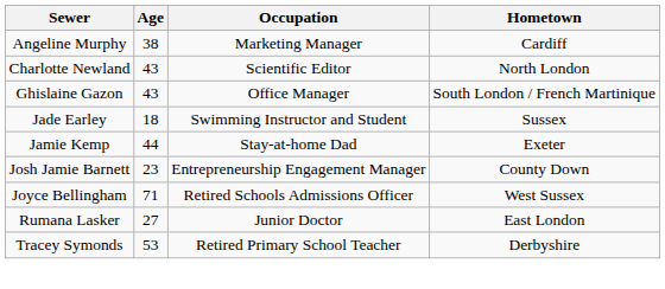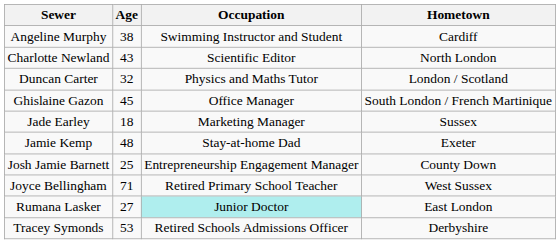Angeline Murphy | Occupation: Marketing Manager -> Swimming Instructor and Student
+ row: Duncan Carter | 32 | Physics and Maths Tutor | London / Scotland
Ghislaine Gazon | Age: 43 -> 45
Jade Earley | Occupation: Swimming Instructor and Student -> Marketing Manager
Jamie Kemp | Age: 44 -> 48
Josh Jamie Barnett | Age: 23 -> 25
Joyce Bellingham | Occupation: Retired Schools Admissions Officer -> Retired Primary School Teacher
Rumana Lasker | Occupation: no background -> paleturquoise background
Tracey Symonds | Occupation: Retired Primary School Teacher -> Retired Schools Admissions Officer
